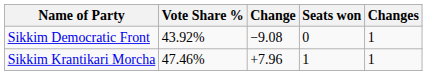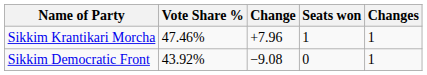rows swapped: Sikkim Krantikari Morcha <-> Sikkim Democratic Front
